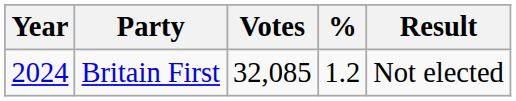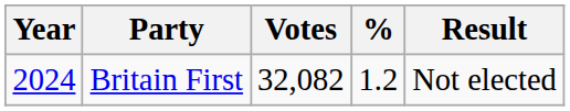Britain First | Votes: 32,085 -> 32,082
